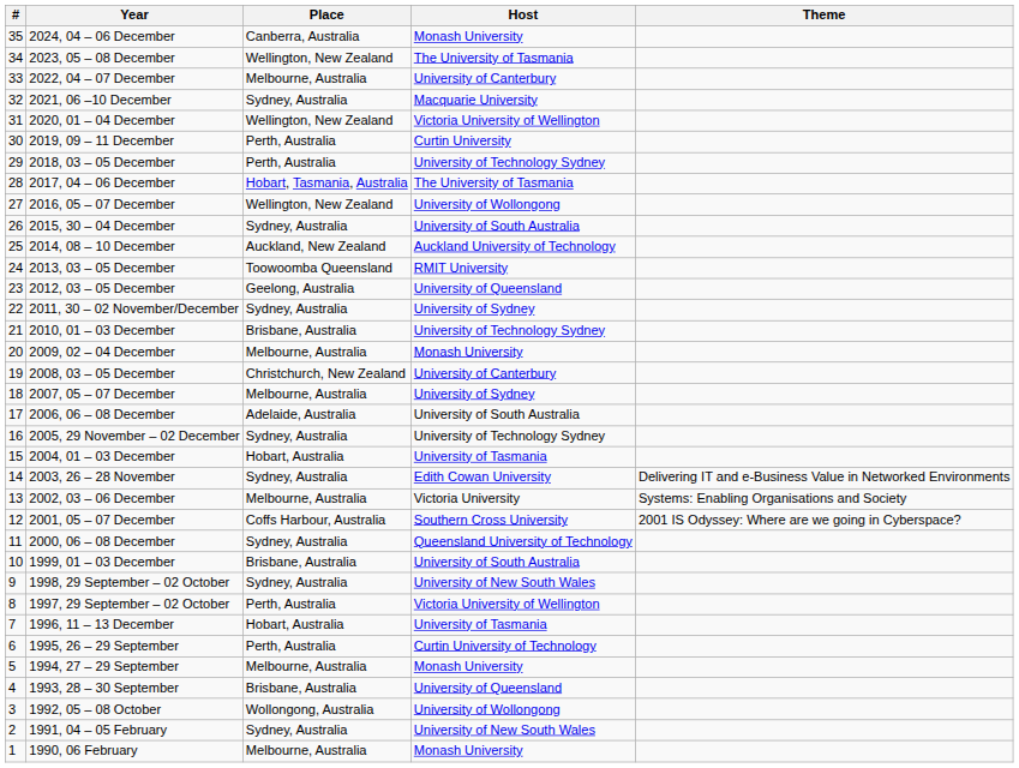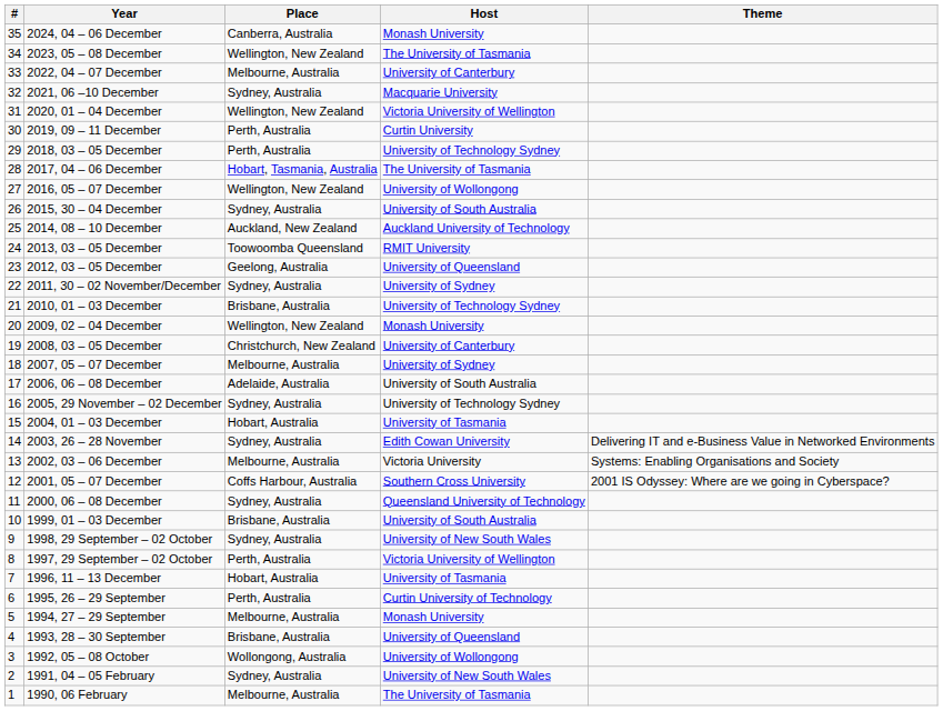2009, 02 – 04 December | Place: Melbourne, Australia -> Wellington, New Zealand
1990, 06 February | Host: Monash University -> The University of Tasmania
